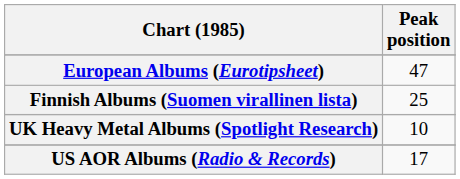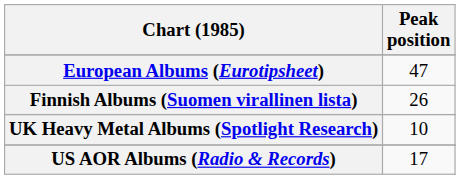Finnish Albums (Suomen virallinen lista) | Peak position: 25 -> 26
